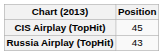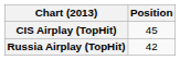Russia Airplay (TopHit) | Position: 43 -> 42
